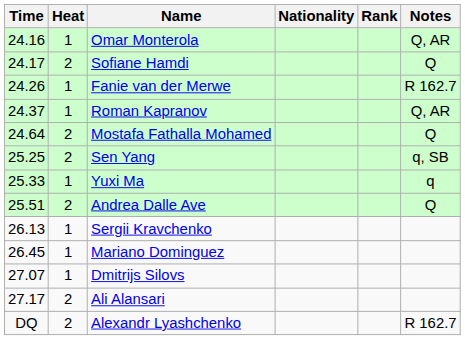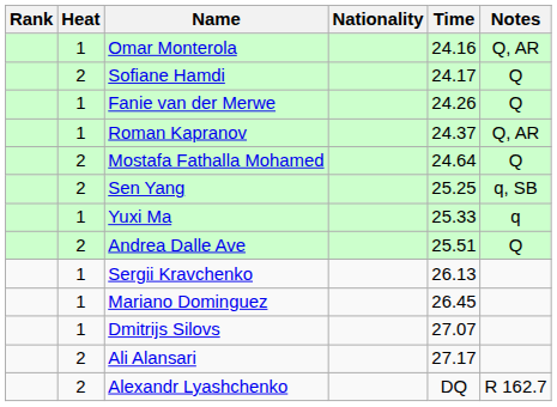columns swapped: Rank <-> Time
Fanie van der Merwe | Notes: R 162.7 -> Q
